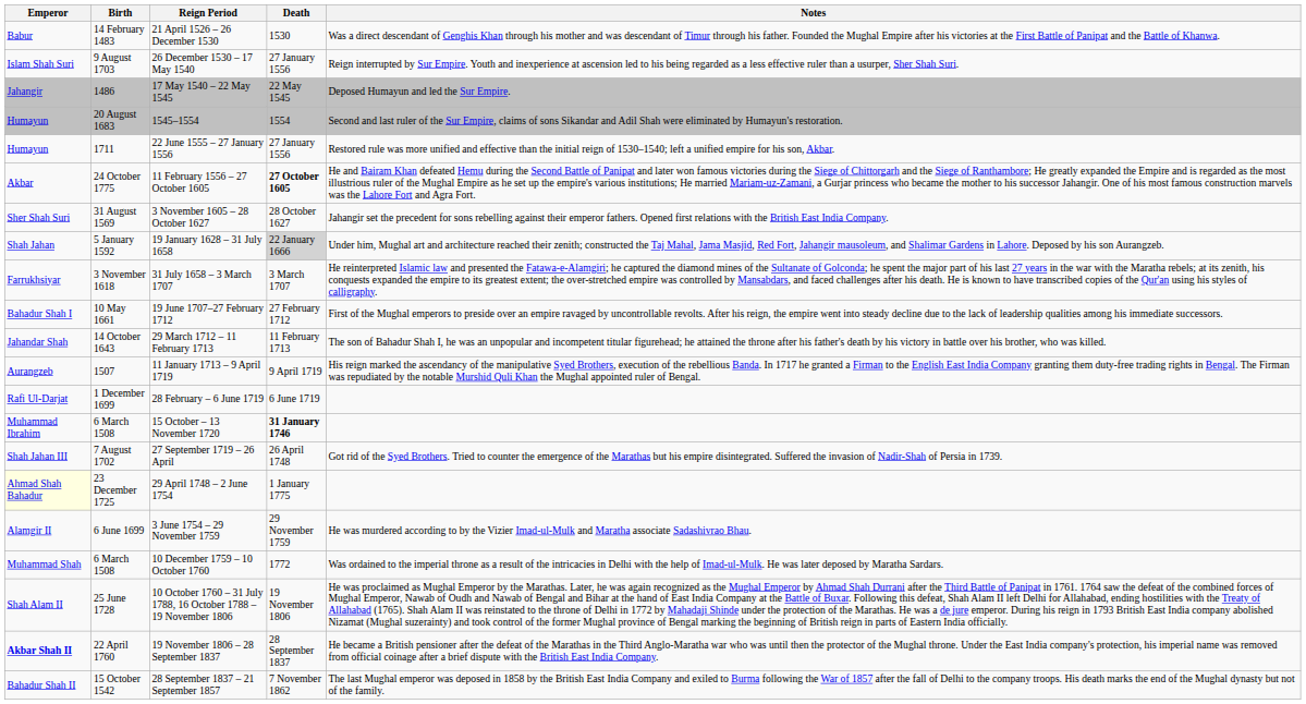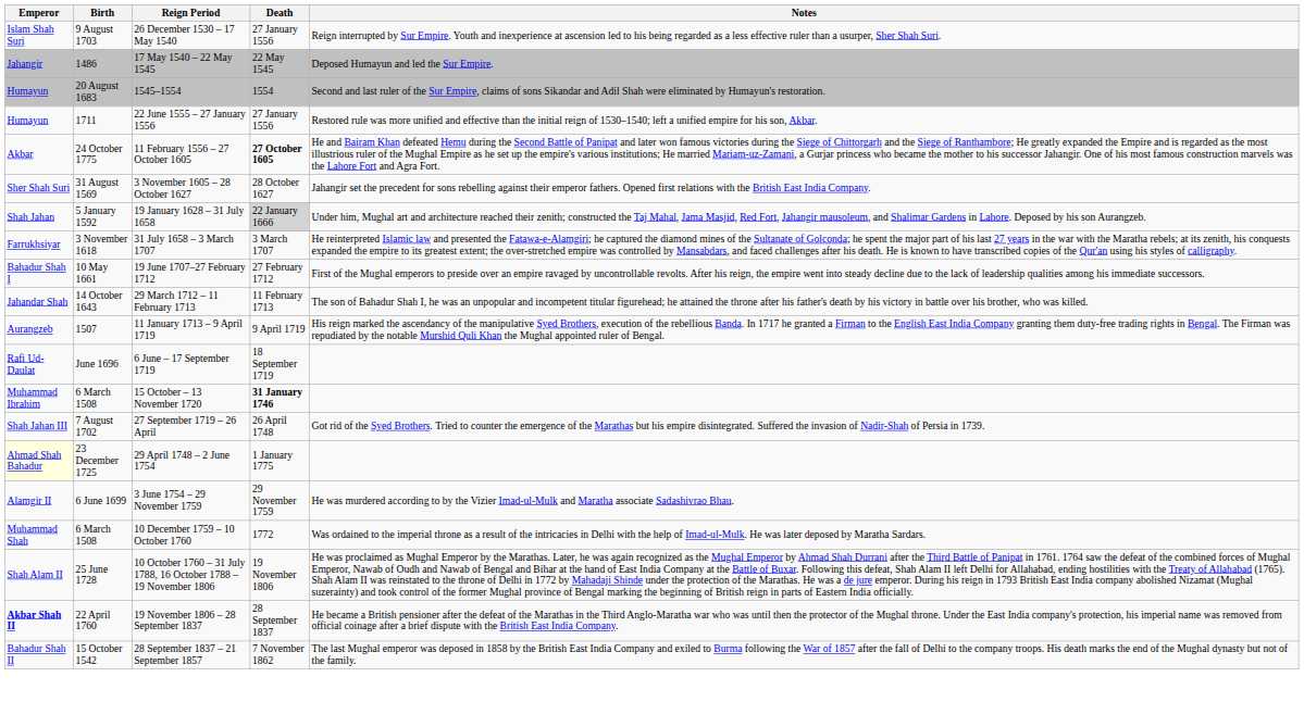- row: Babur | 14 February 1483 | 21 April 1526 – 26 December 1530 | 1530 | Was a direct descendant of Genghis Khan through his mother and was descendant of Timur through his father. Founded the Mughal Empire after his victories at the First Battle of Panipat and the Battle of Khanwa.
- row: Rafi Ul-Darjat | 1 December 1699 | 28 February – 6 June 1719 | 6 June 1719
+ row: Rafi Ud-Daulat | June 1696 | 6 June – 17 September 1719 | 18 September 1719
